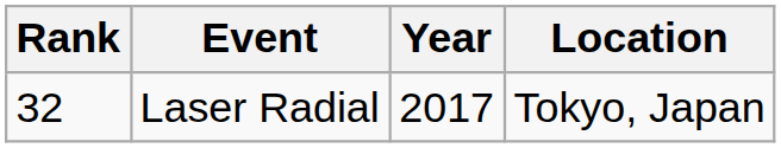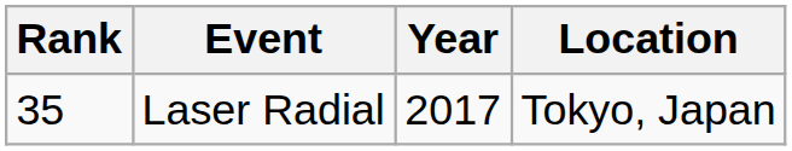Laser Radial | Rank: 32 -> 35
